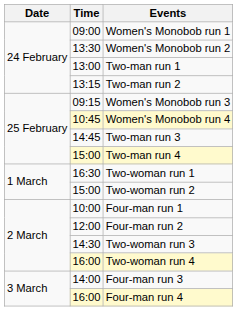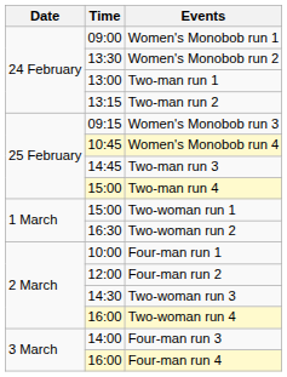Two-woman run 1 | Time: 16:30 -> 15:00
Two-woman run 2 | Time: 15:00 -> 16:30
